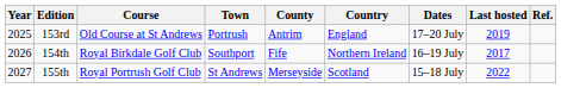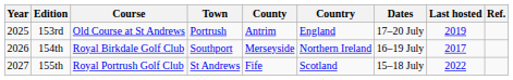154th | County: Fife -> Merseyside
155th | County: Merseyside -> Fife
